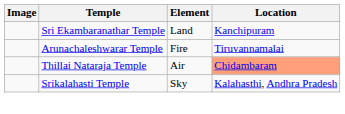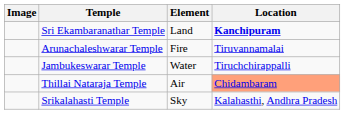Sri Ekambaranathar Temple | Location: normal -> bold
+ row: Jambukeswarar Temple | Water | Tiruchchirappalli
